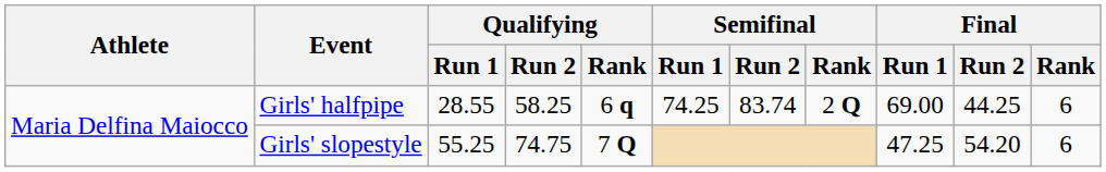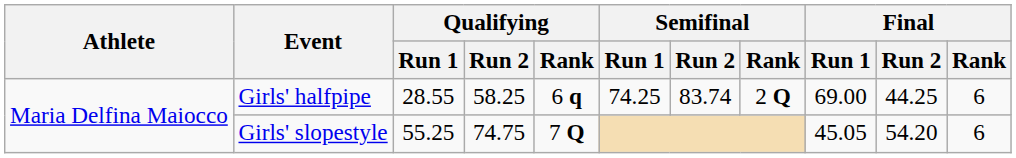Girls' slopestyle | Final / Run 1: 47.25 -> 45.05
